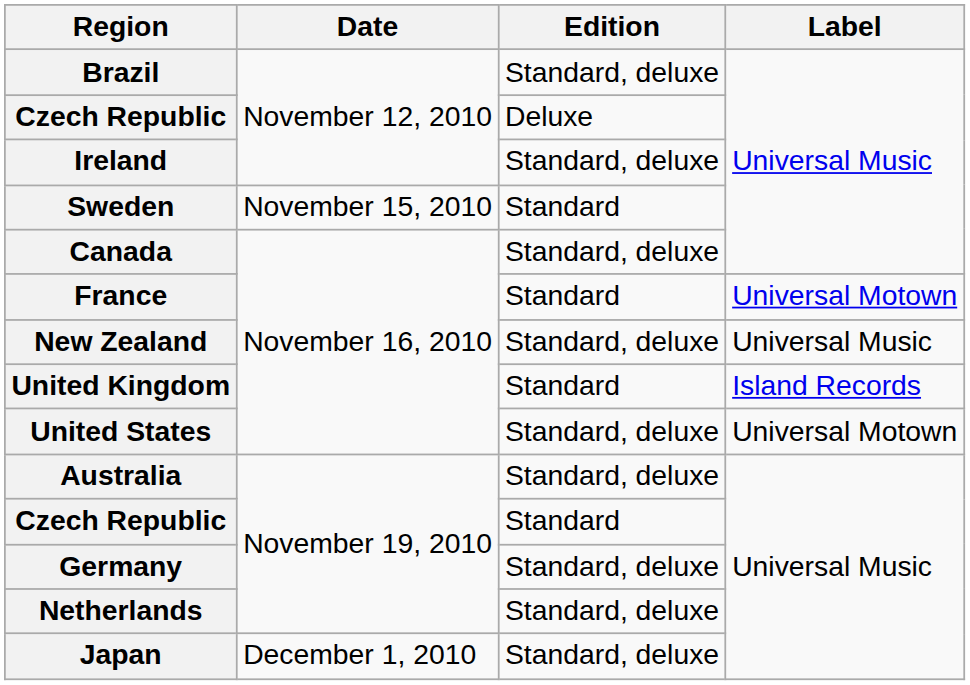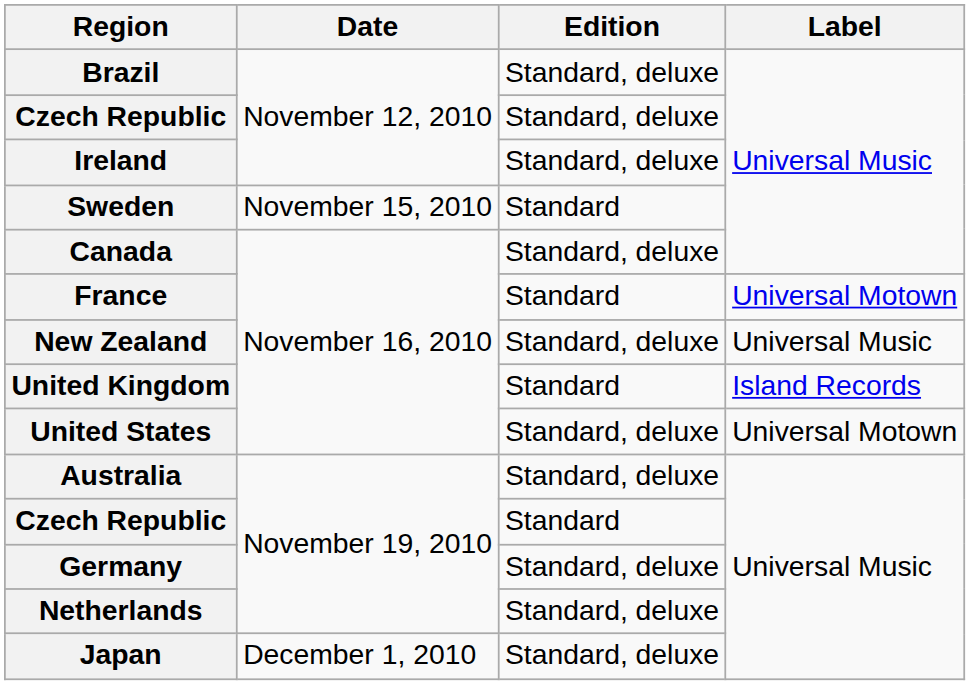Czech Republic / November 12, 2010 | Edition: Deluxe -> Standard, deluxe
